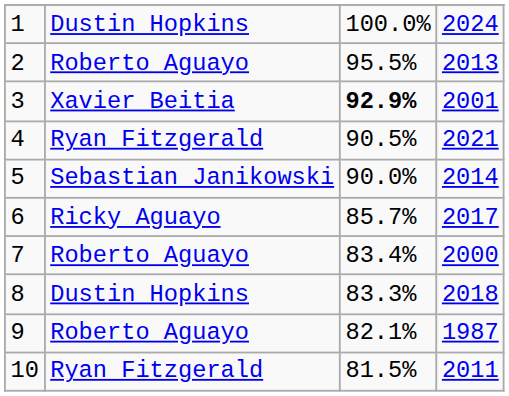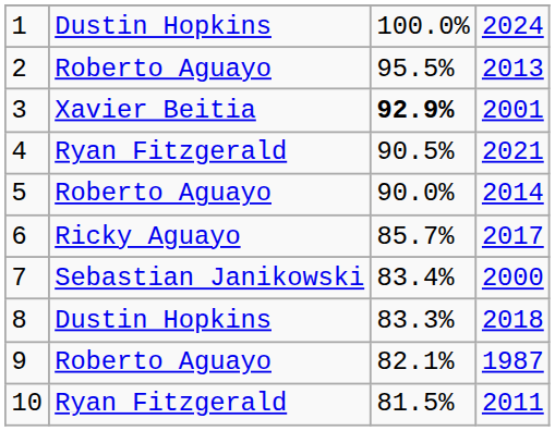5 | column 2: Sebastian Janikowski -> Roberto Aguayo
7 | column 2: Roberto Aguayo -> Sebastian Janikowski
